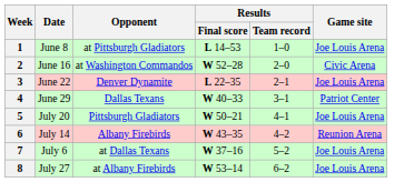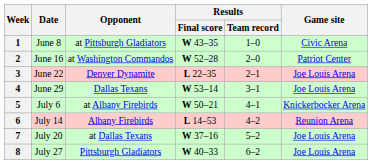1 | Results / Final score: L 14–53 -> W 43–35
1 | Game site: Joe Louis Arena -> Civic Arena
2 | Game site: Civic Arena -> Patriot Center
4 | Results / Final score: W 40–33 -> W 53–14
4 | Game site: Patriot Center -> Joe Louis Arena
5 | Date: July 20 -> July 6
5 | Opponent: Pittsburgh Gladiators -> at Albany Firebirds
5 | Game site: Joe Louis Arena -> Knickerbocker Arena
6 | Results / Final score: W 43–35 -> L 14–53
7 | Date: July 6 -> July 20
8 | Opponent: at Albany Firebirds -> Pittsburgh Gladiators
8 | Results / Final score: W 53–14 -> W 40–33
